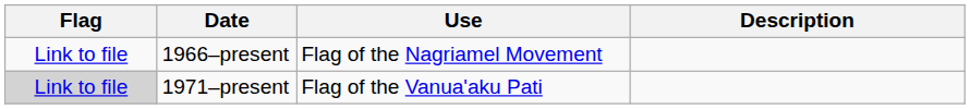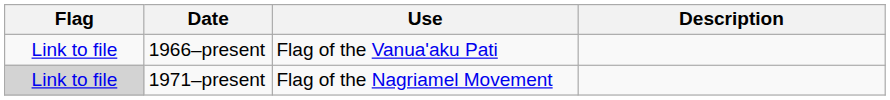1966–present | Use: Flag of the Nagriamel Movement -> Flag of the Vanua'aku Pati
1971–present | Use: Flag of the Vanua'aku Pati -> Flag of the Nagriamel Movement
